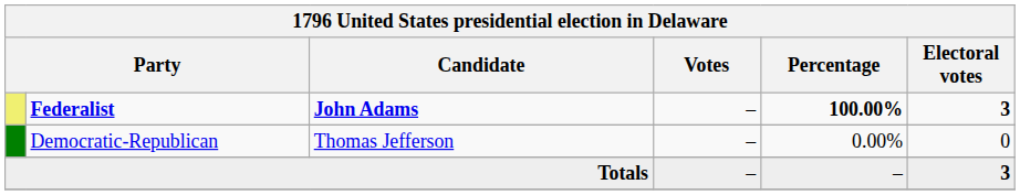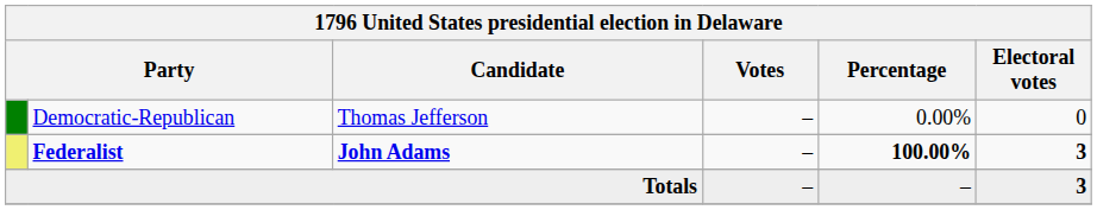rows swapped: Federalist <-> Democratic-Republican
